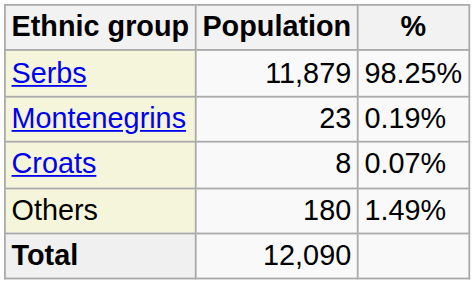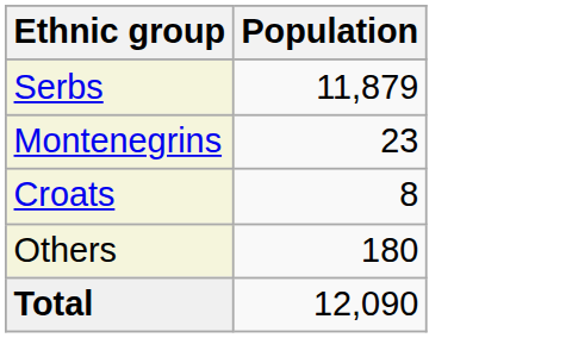- column: % | 98.25% | 0.19% | 0.07% | 1.49%
